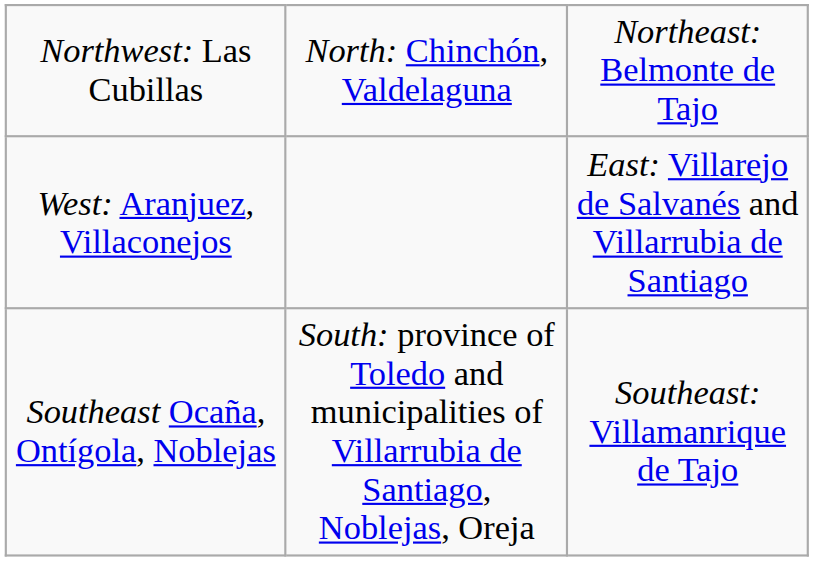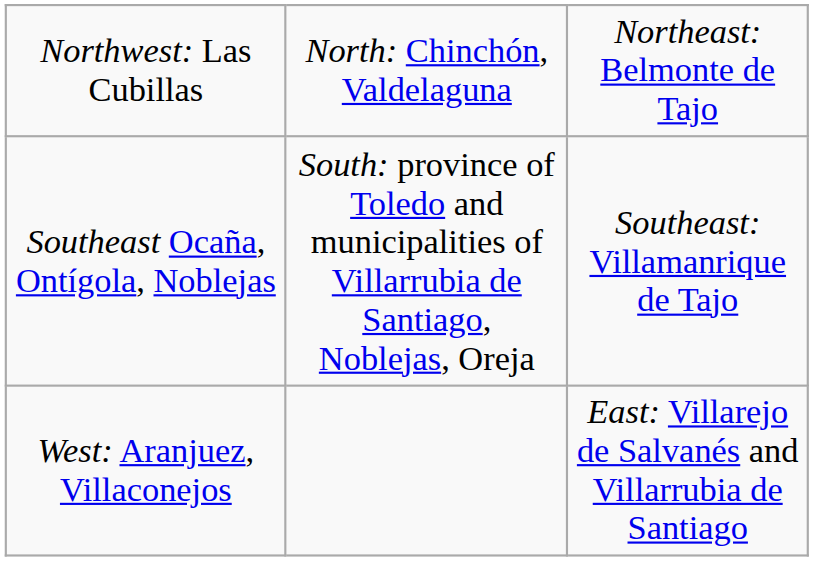rows swapped: West: Aranjuez, Villaconejos <-> Southeast Ocaña, Ontígola, Noblejas
